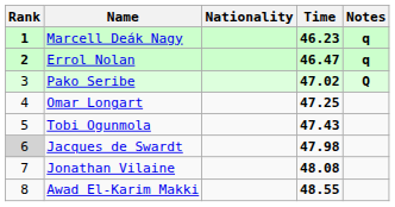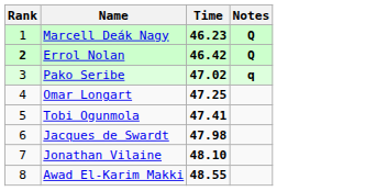- column: Nationality
Marcell Deák Nagy | Rank: bold -> normal
Marcell Deák Nagy | Notes: q -> Q
Errol Nolan | Time: 46.47 -> 46.42
Errol Nolan | Notes: q -> Q
Pako Seribe | Notes: Q -> q
Tobi Ogunmola | Time: 47.43 -> 47.41
Jacques de Swardt | Rank: lightgrey background -> no background
Jonathan Vilaine | Time: 48.08 -> 48.10
